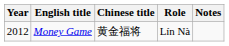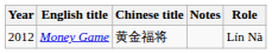columns swapped: Role <-> Notes
